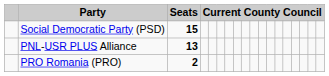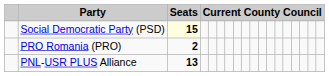Social Democratic Party (PSD) | Seats: no background -> lightyellow background
rows swapped: PNL-USR PLUS Alliance <-> PRO Romania (PRO)
